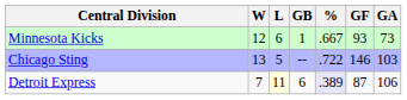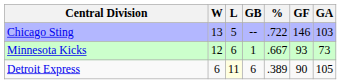rows swapped: Chicago Sting <-> Minnesota Kicks
Detroit Express | W: 7 -> 6
Detroit Express | %: lavender background -> no background
Detroit Express | GF: 87 -> 90
Detroit Express | GA: 106 -> 105
